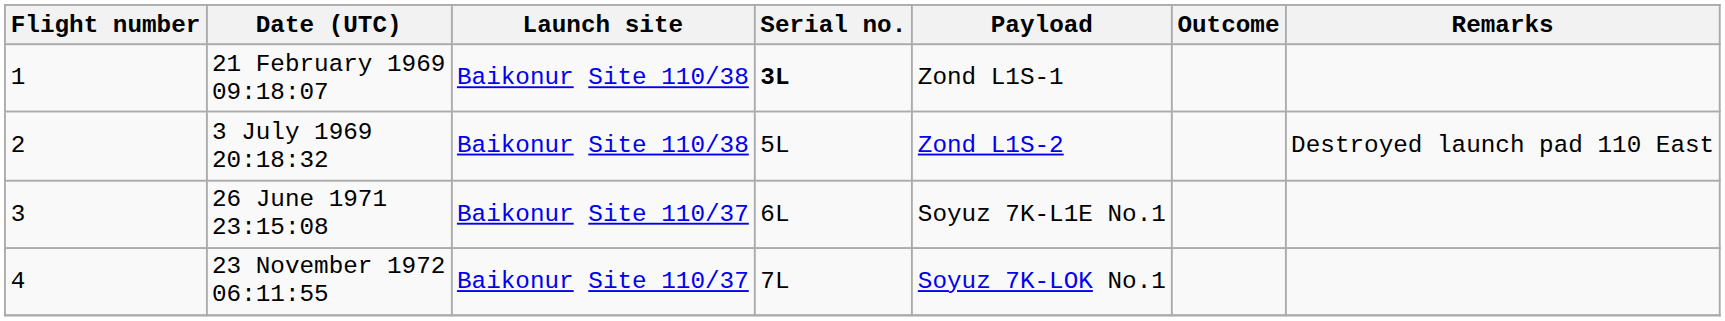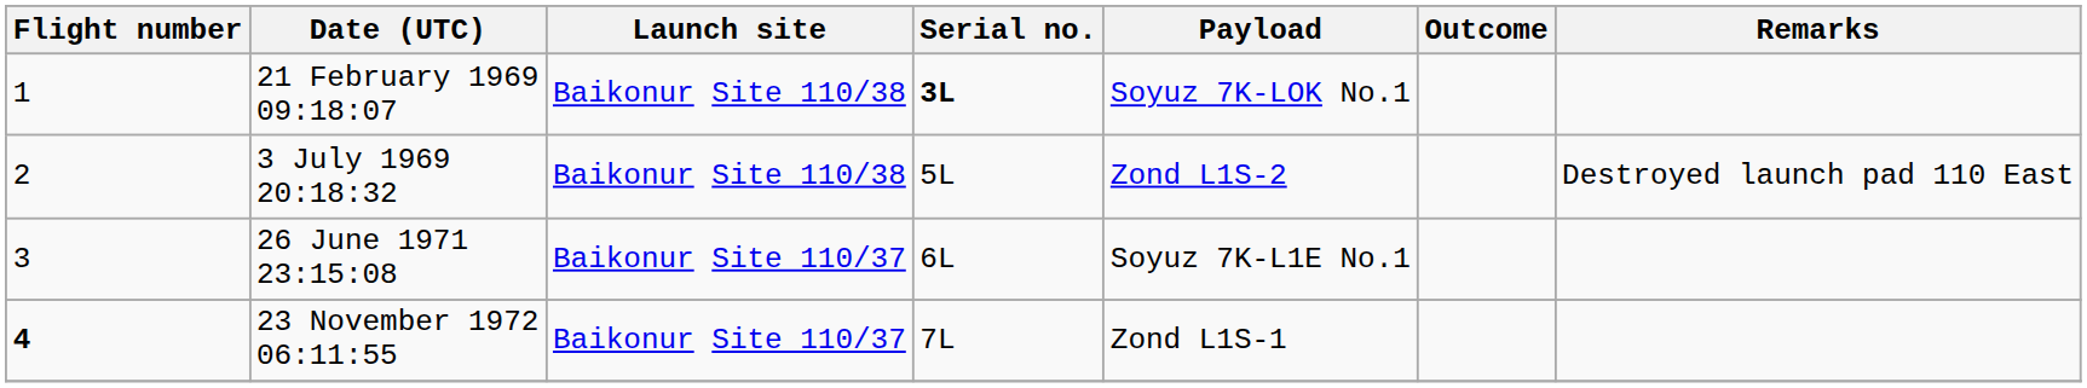21 February 1969 09:18:07 | Payload: Zond L1S-1 -> Soyuz 7K-LOK No.1
23 November 1972 06:11:55 | Flight number: normal -> bold
23 November 1972 06:11:55 | Payload: Soyuz 7K-LOK No.1 -> Zond L1S-1
